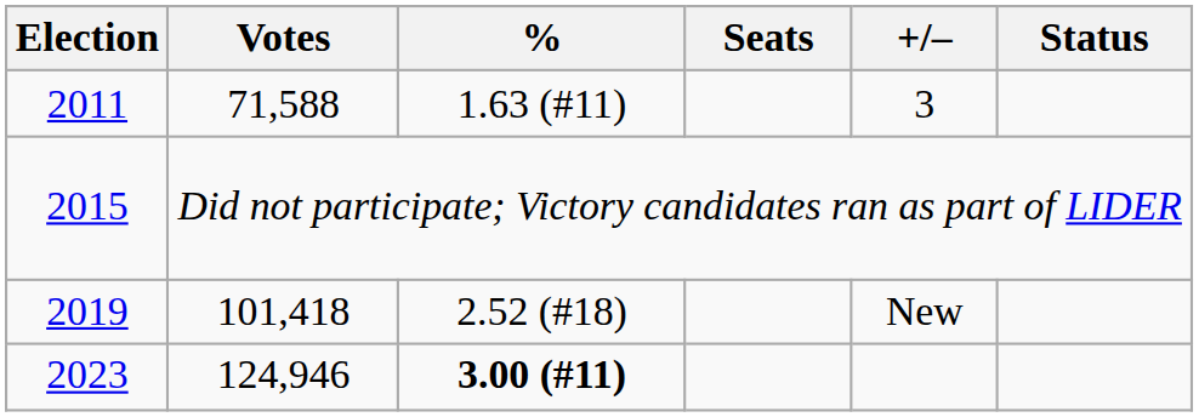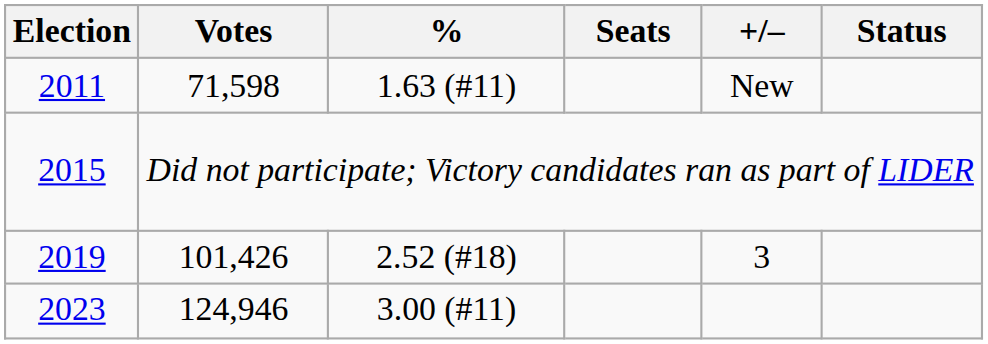2011 | Votes: 71,588 -> 71,598
2011 | +/–: 3 -> New
2019 | Votes: 101,418 -> 101,426
2019 | +/–: New -> 3
2023 | %: bold -> normal
